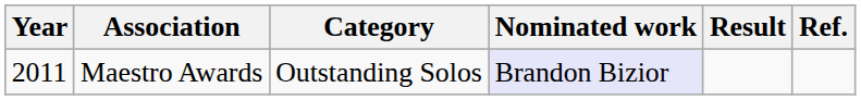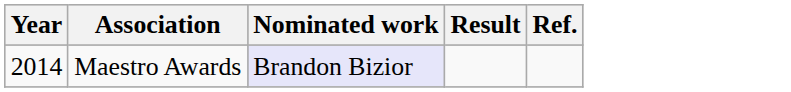- column: Category | Outstanding Solos
Maestro Awards | Year: 2011 -> 2014
